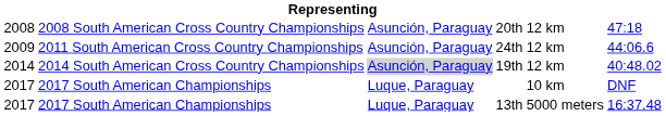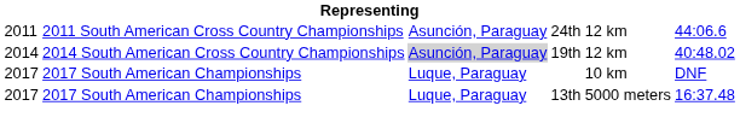- row: 2008 | 2008 South American Cross Country Championships | Asunción, Paraguay | 20th | 12 km | 47:18
24th | column 1: 2009 -> 2011
